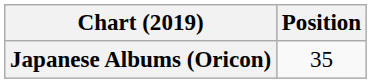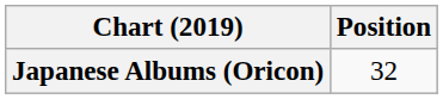Japanese Albums (Oricon) | Position: 35 -> 32
